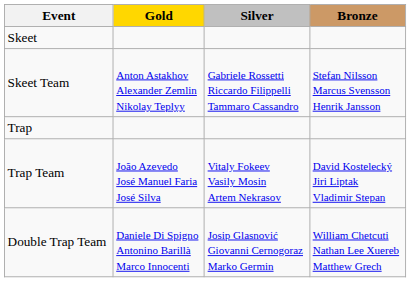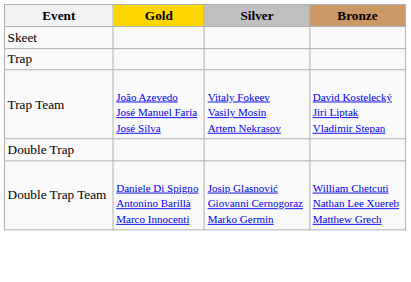- row: Skeet Team | Anton Astakhov Alexander Zemlin Nikolay Teplyy | Gabriele Rossetti Riccardo Filippelli Tammaro Cassandro | Stefan Nilsson Marcus Svensson Henrik Jansson
+ row: Double Trap
